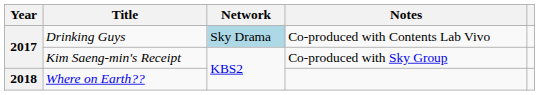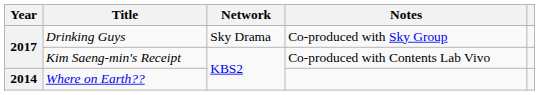Drinking Guys | Network: lightblue background -> no background
Drinking Guys | Notes: Co-produced with Contents Lab Vivo -> Co-produced with Sky Group
Kim Saeng-min's Receipt | Notes: Co-produced with Sky Group -> Co-produced with Contents Lab Vivo
Where on Earth?? | Year: 2018 -> 2014
